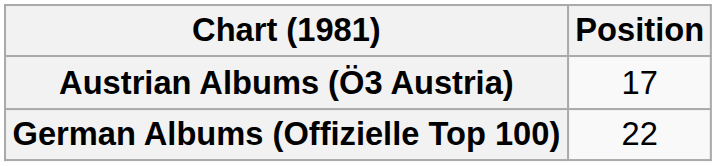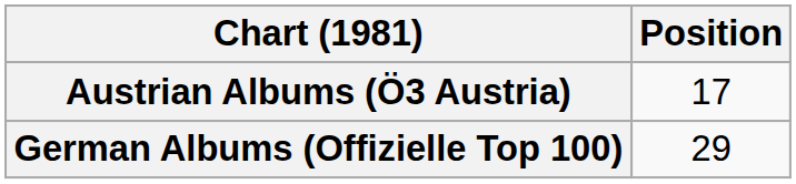German Albums (Offizielle Top 100) | Position: 22 -> 29
